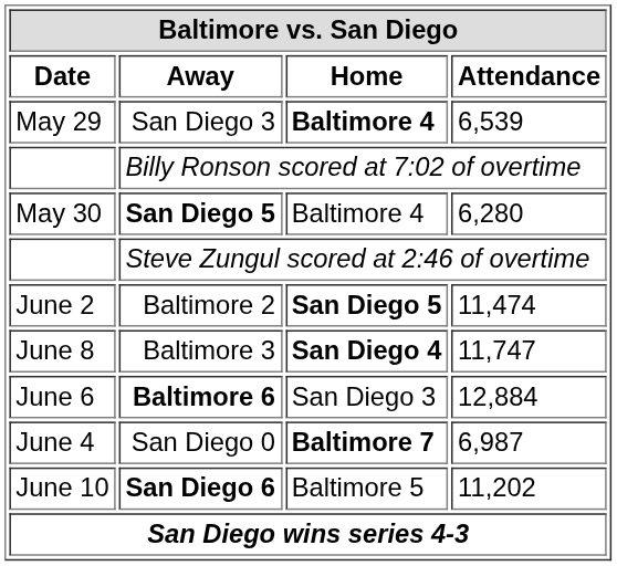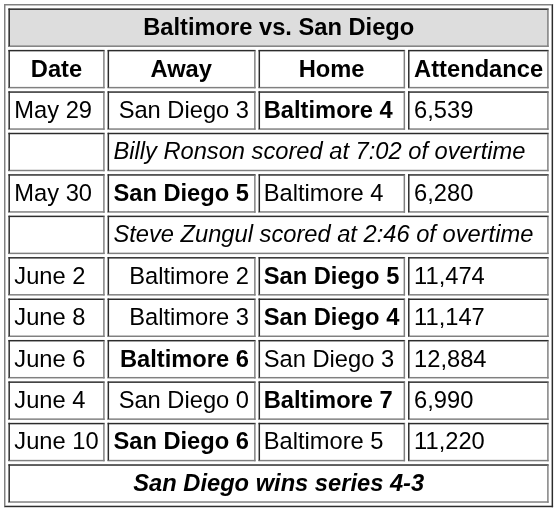Baltimore 3 | Baltimore vs. San Diego / Attendance: 11,747 -> 11,147
San Diego 0 | Baltimore vs. San Diego / Attendance: 6,987 -> 6,990
San Diego 6 | Baltimore vs. San Diego / Attendance: 11,202 -> 11,220
